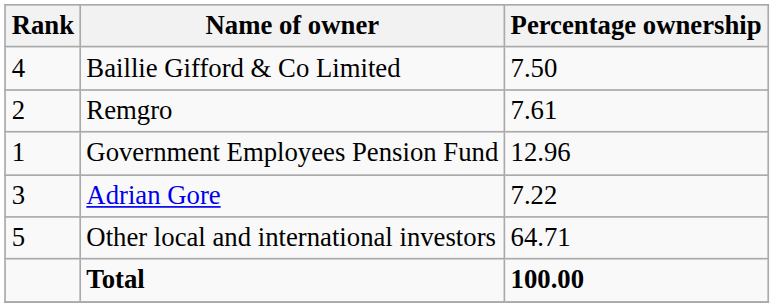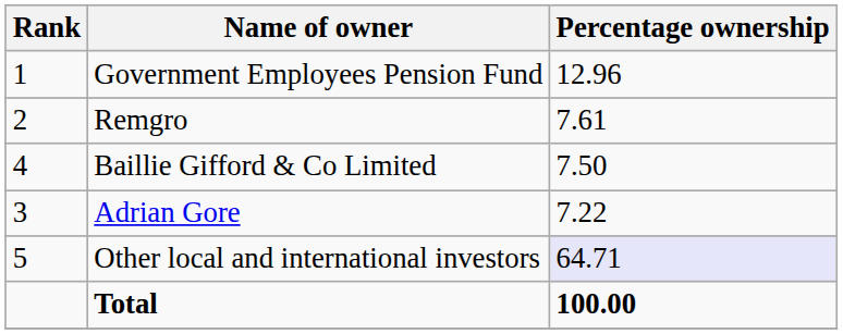rows swapped: Government Employees Pension Fund <-> Baillie Gifford & Co Limited
Other local and international investors | Percentage ownership: no background -> lavender background
